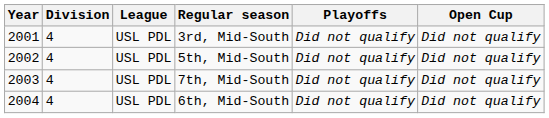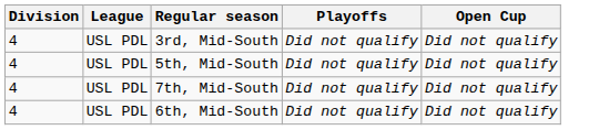- column: Year | 2001 | 2002 | 2003 | 2004
